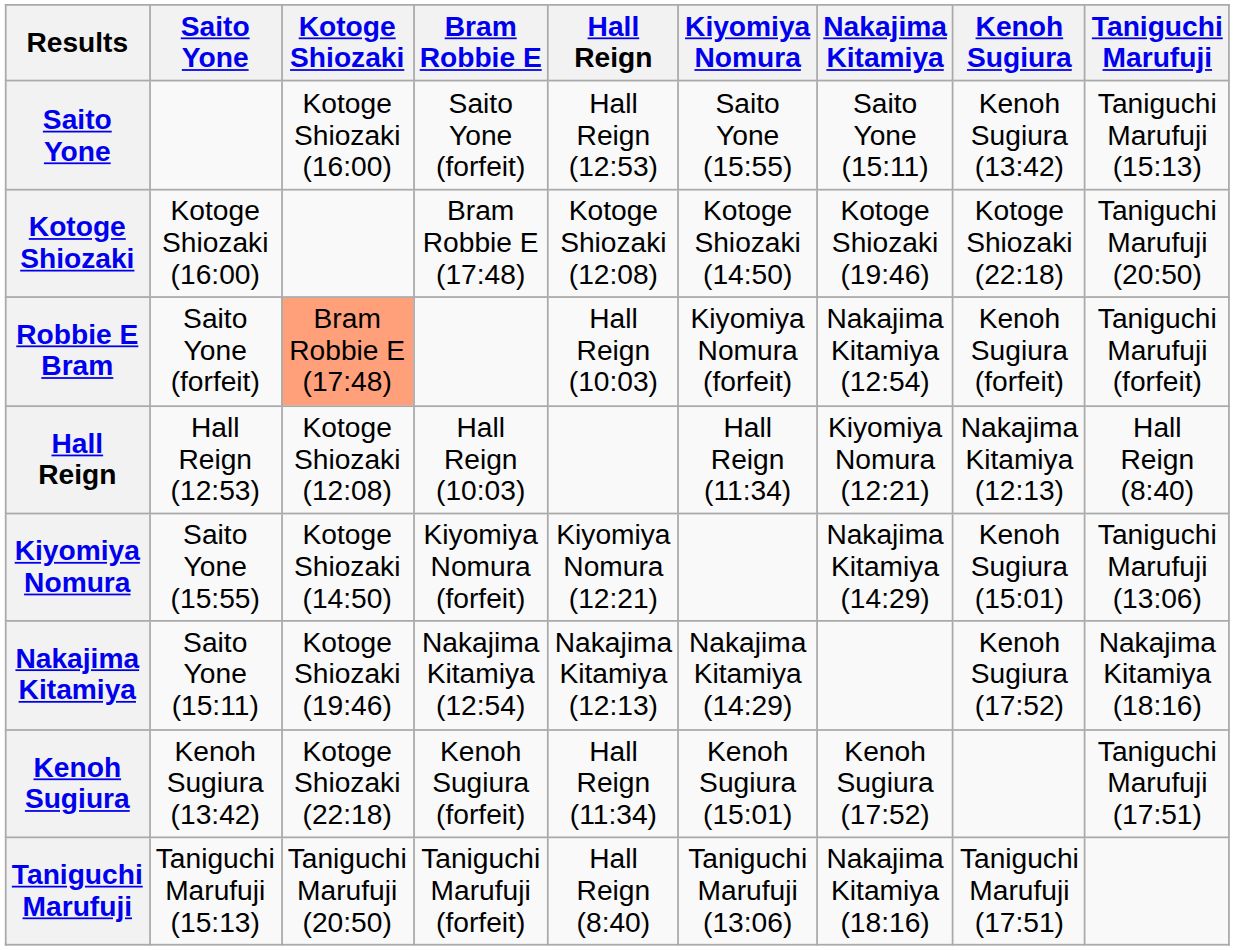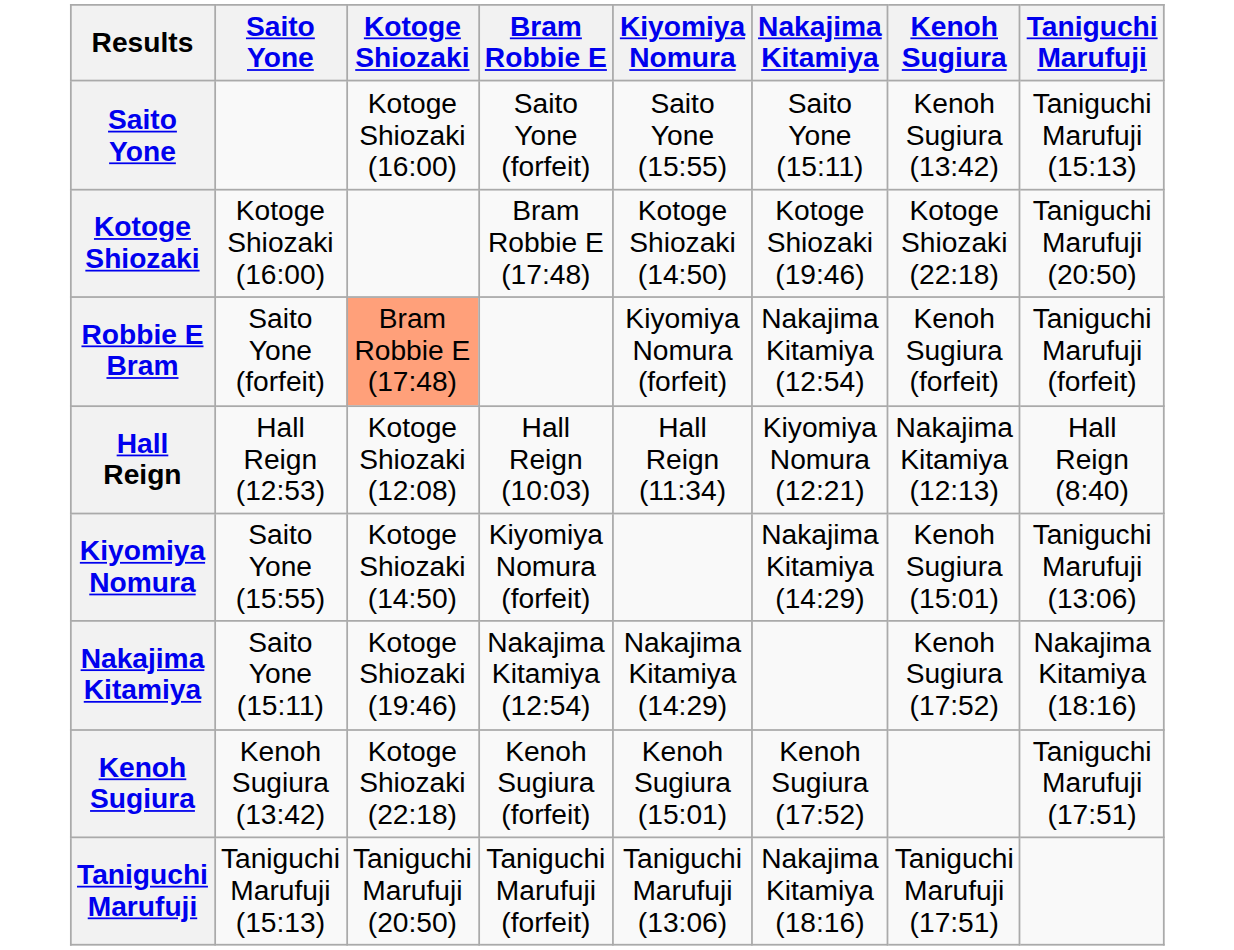- column: Hall Reign | Hall Reign (12:53) | Kotoge Shiozaki (12:08) | Hall Reign (10:03) | Kiyomiya Nomura (12:21) | Nakajima Kitamiya (12:13) | Hall Reign (11:34) | Hall Reign (8:40)
